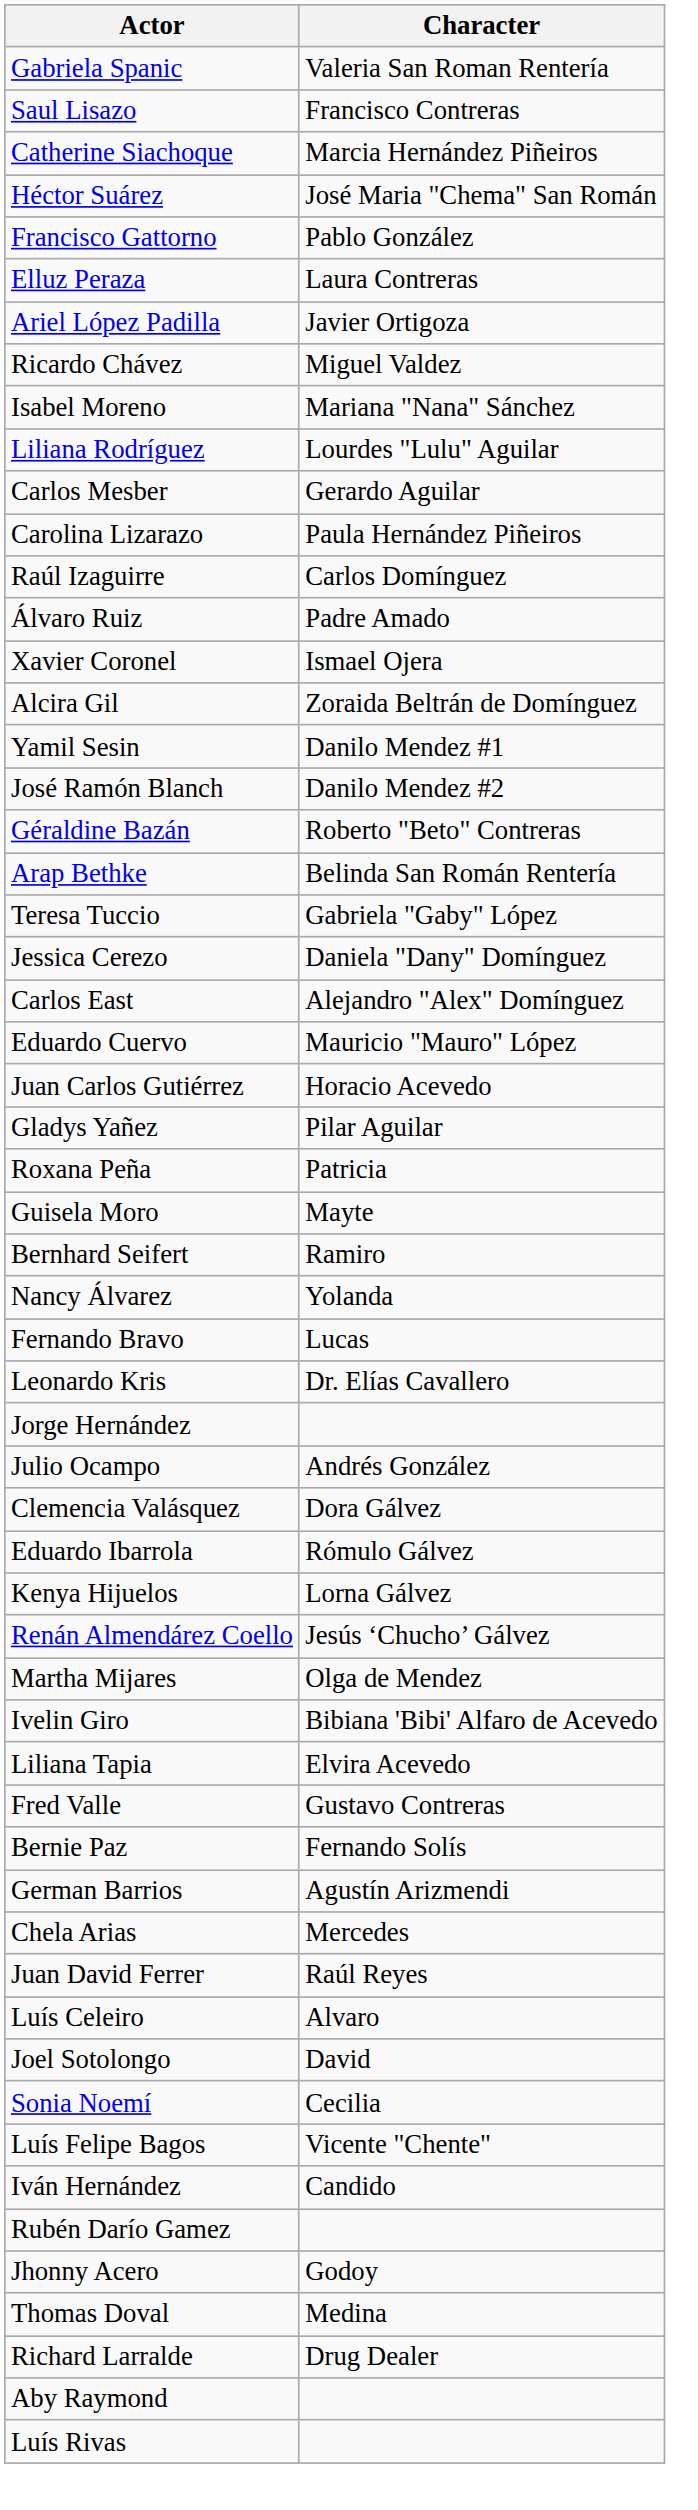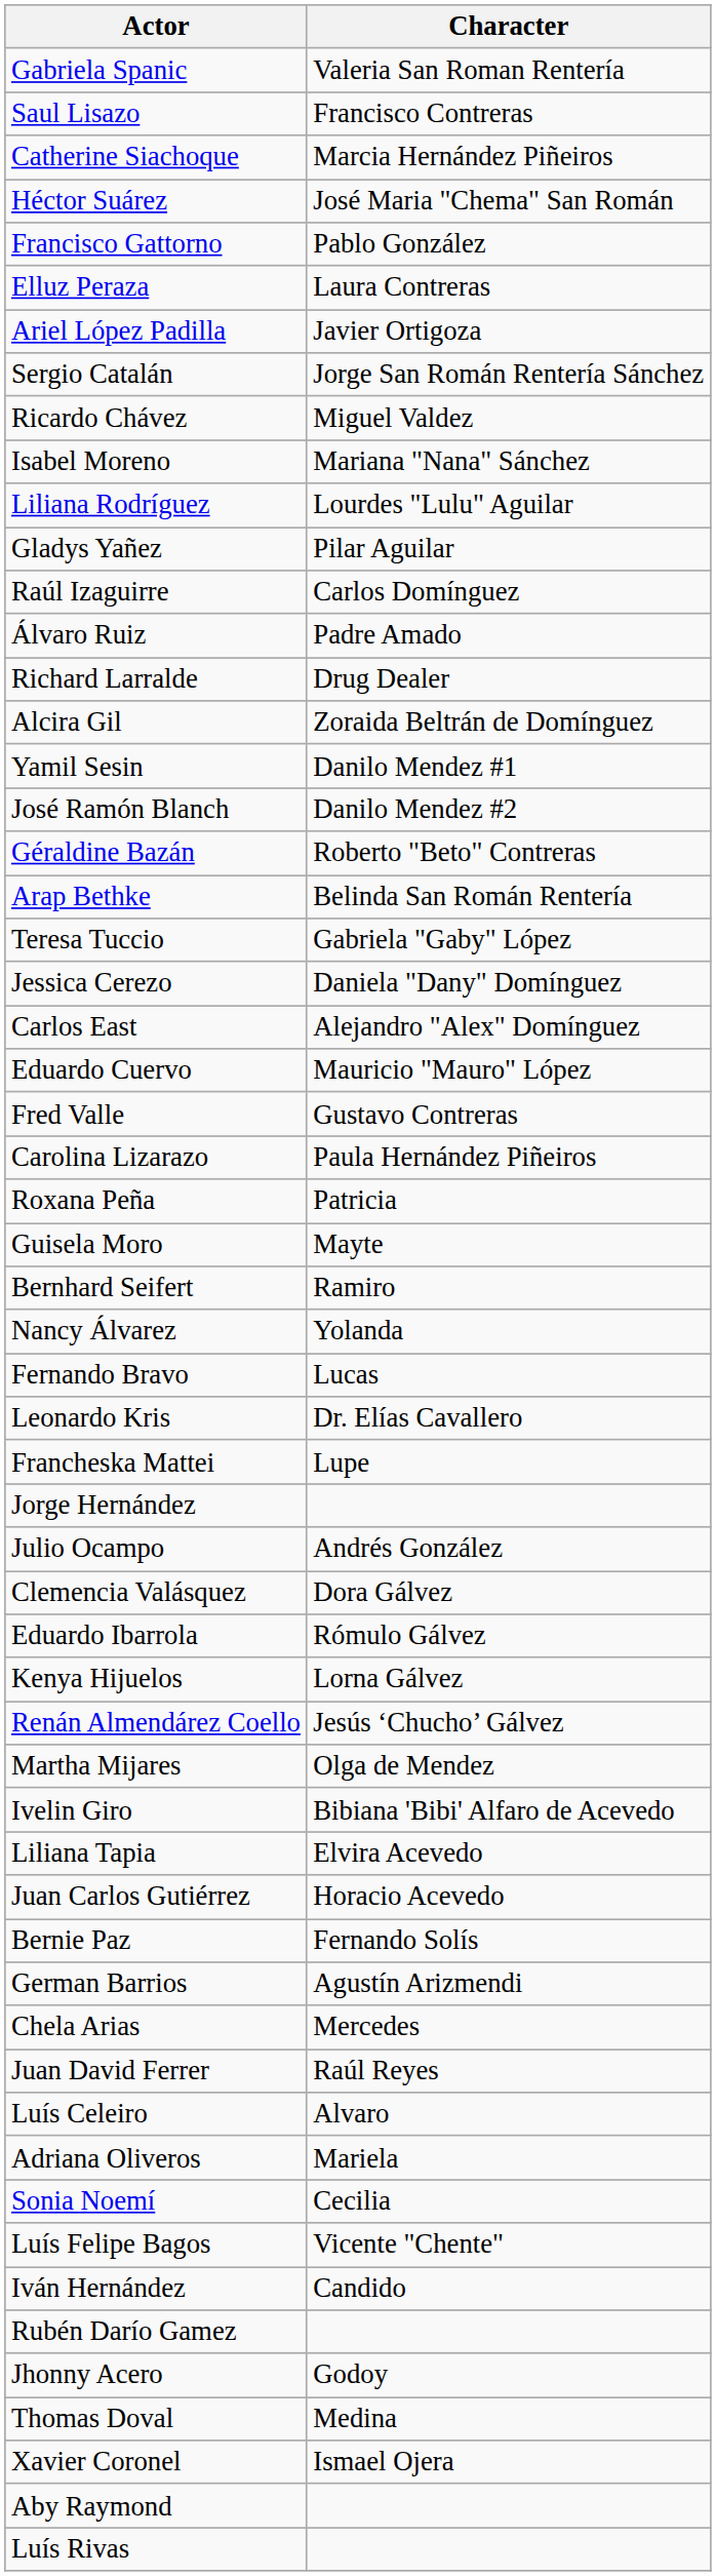+ row: Sergio Catalán | Jorge San Román Rentería Sánchez
- row: Carlos Mesber | Gerardo Aguilar
rows swapped: Carolina Lizarazo <-> Gladys Yañez
rows swapped: Xavier Coronel <-> Richard Larralde
rows swapped: Fred Valle <-> Juan Carlos Gutiérrez
+ row: Francheska Mattei | Lupe
+ row: Adriana Oliveros | Mariela
- row: Joel Sotolongo | David
